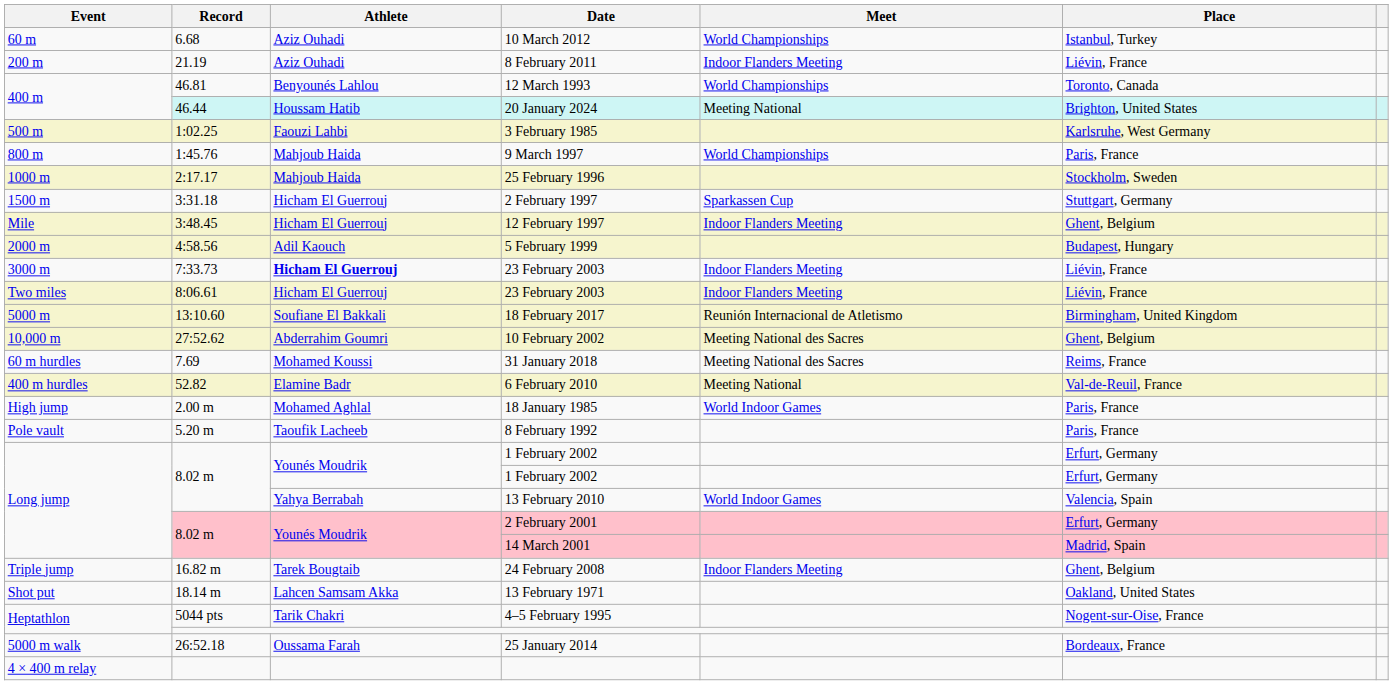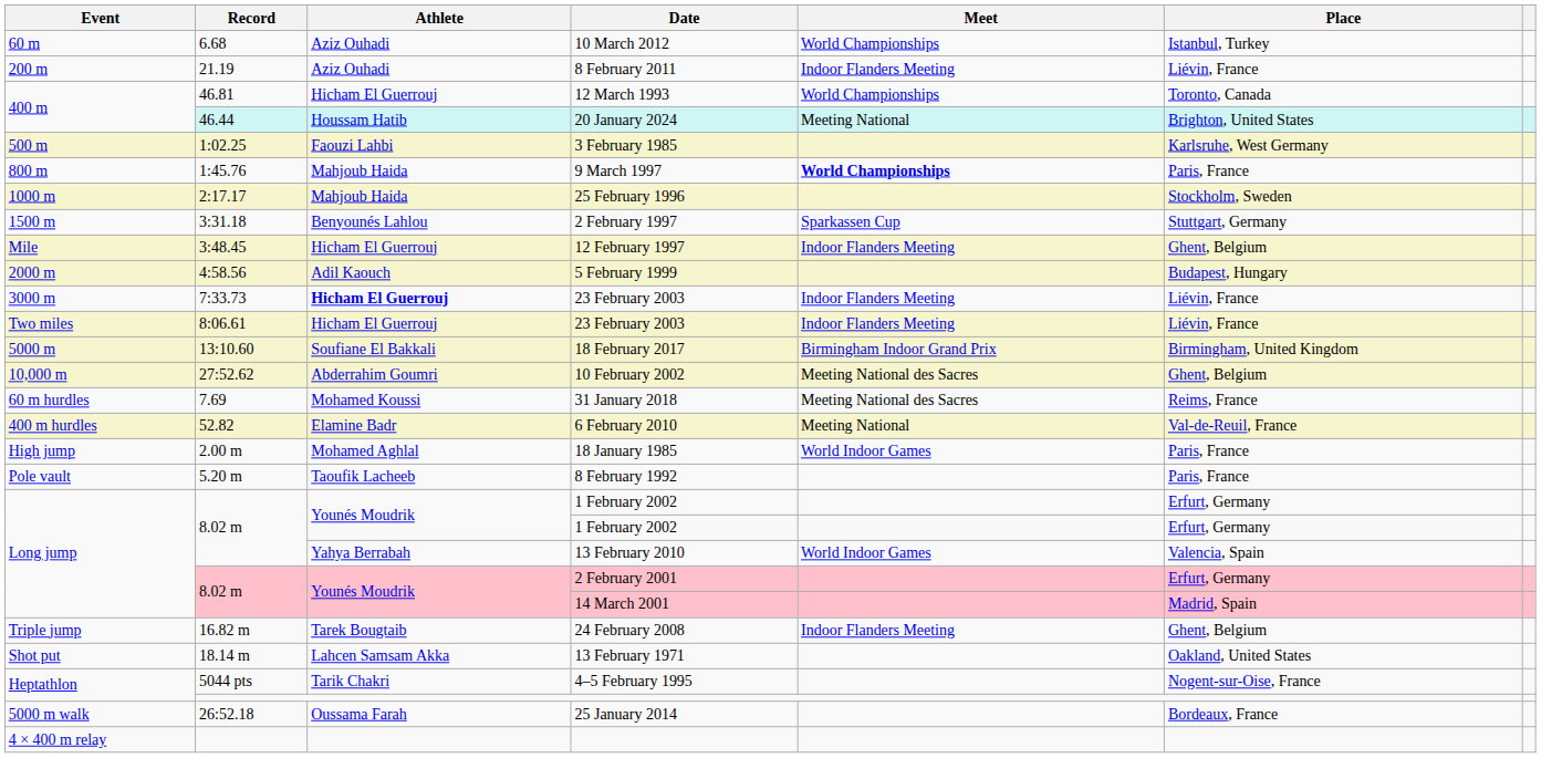12 March 1993 | Athlete: Benyounés Lahlou -> Hicham El Guerrouj
9 March 1997 | Meet: normal -> bold
2 February 1997 | Athlete: Hicham El Guerrouj -> Benyounés Lahlou
18 February 2017 | Meet: Reunión Internacional de Atletismo -> Birmingham Indoor Grand Prix
